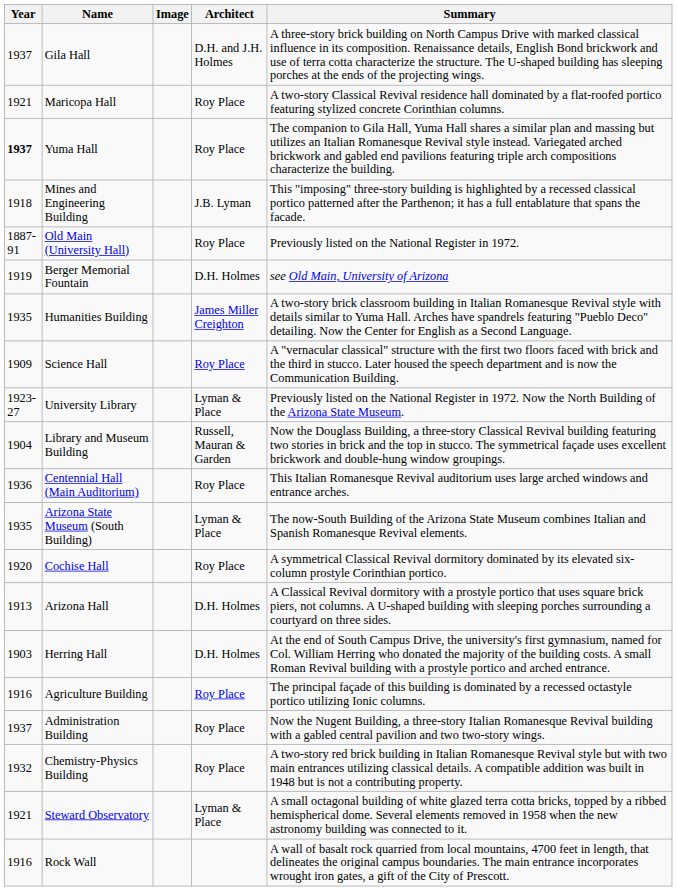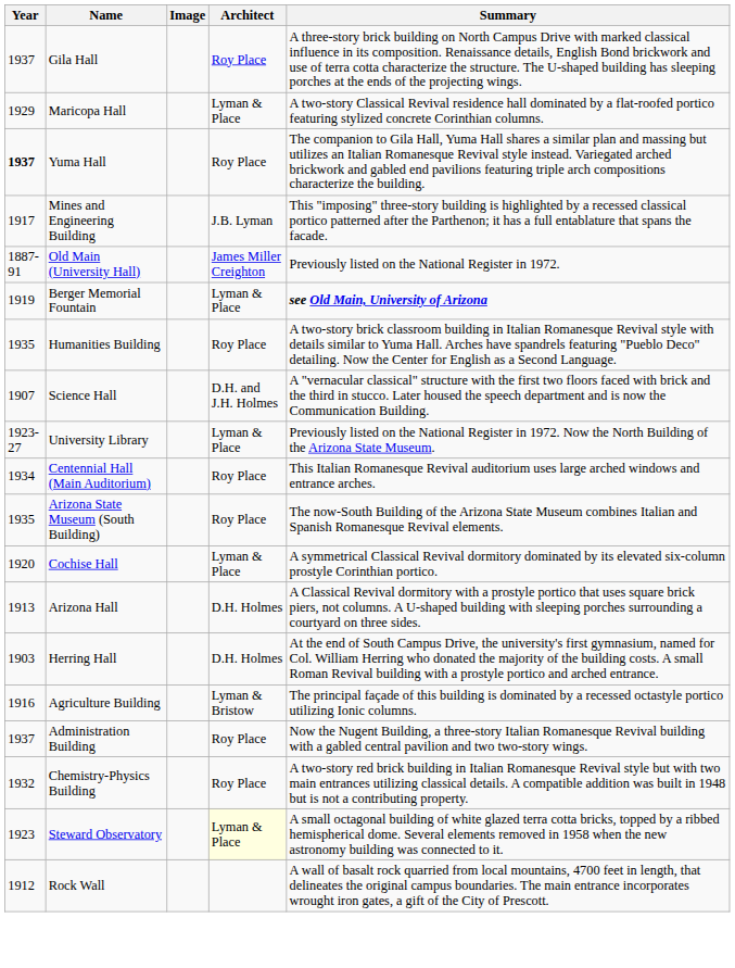Gila Hall | Architect: D.H. and J.H. Holmes -> Roy Place
Maricopa Hall | Year: 1921 -> 1929
Maricopa Hall | Architect: Roy Place -> Lyman & Place
Mines and Engineering Building | Year: 1918 -> 1917
Old Main (University Hall) | Architect: Roy Place -> James Miller Creighton
Berger Memorial Fountain | Architect: D.H. Holmes -> Lyman & Place
Berger Memorial Fountain | Summary: normal -> bold
Humanities Building | Architect: James Miller Creighton -> Roy Place
Science Hall | Year: 1909 -> 1907
Science Hall | Architect: Roy Place -> D.H. and J.H. Holmes
- row: 1904 | Library and Museum Building | Russell, Mauran & Garden | Now the Douglass Building, a three-story Classical Revival building featuring two stories in brick and the top in stucco. The symmetrical façade uses excellent brickwork and double-hung window groupings.
Centennial Hall (Main Auditorium) | Year: 1936 -> 1934
Arizona State Museum (South Building) | Architect: Lyman & Place -> Roy Place
Cochise Hall | Architect: Roy Place -> Lyman & Place
Agriculture Building | Architect: Roy Place -> Lyman & Bristow
Steward Observatory | Year: 1921 -> 1923
Steward Observatory | Architect: no background -> lightyellow background
Rock Wall | Year: 1916 -> 1912
